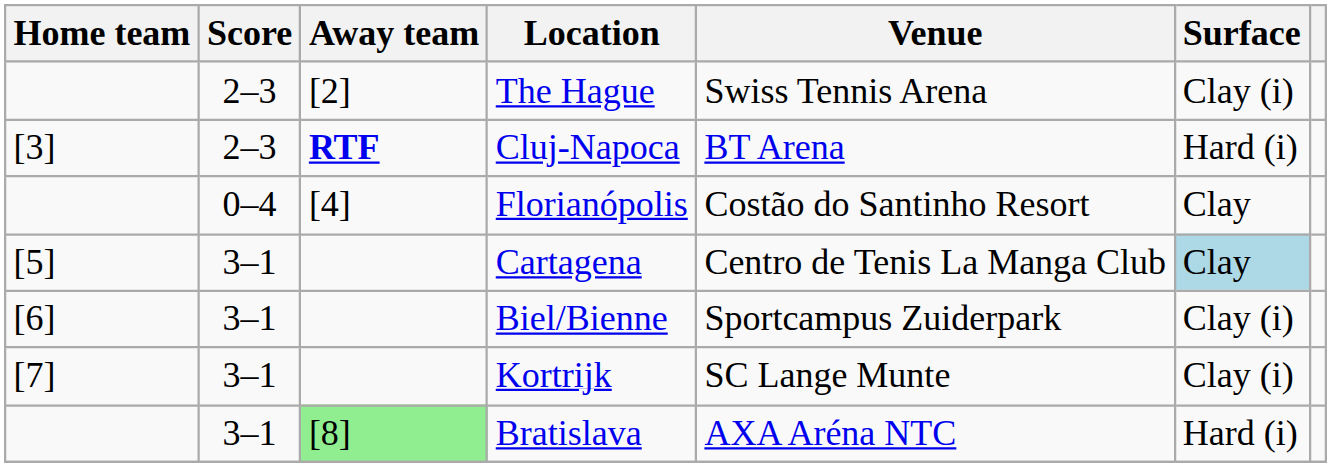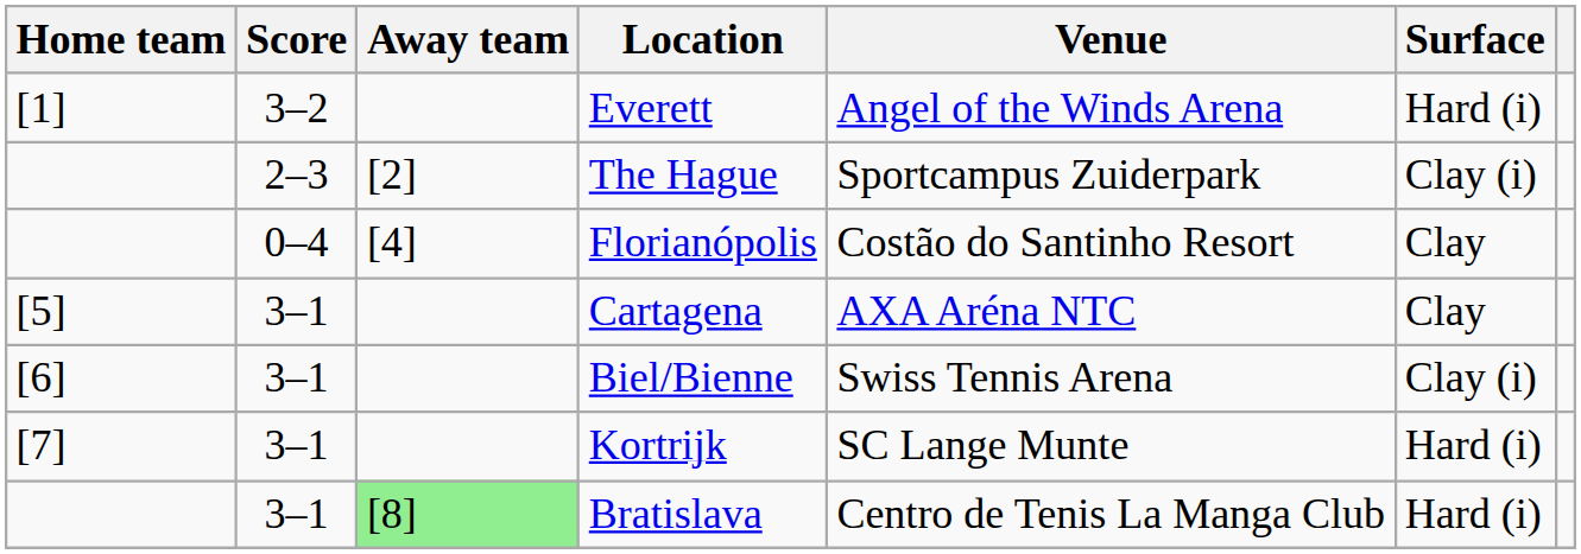+ row: [1] | 3–2 | Everett | Angel of the Winds Arena | Hard (i)
The Hague | Venue: Swiss Tennis Arena -> Sportcampus Zuiderpark
- row: [3] | 2–3 | RTF | Cluj-Napoca | BT Arena | Hard (i)
Cartagena | Venue: Centro de Tenis La Manga Club -> AXA Aréna NTC
Cartagena | Surface: lightblue background -> no background
Biel/Bienne | Venue: Sportcampus Zuiderpark -> Swiss Tennis Arena
Kortrijk | Surface: Clay (i) -> Hard (i)
Bratislava | Venue: AXA Aréna NTC -> Centro de Tenis La Manga Club
